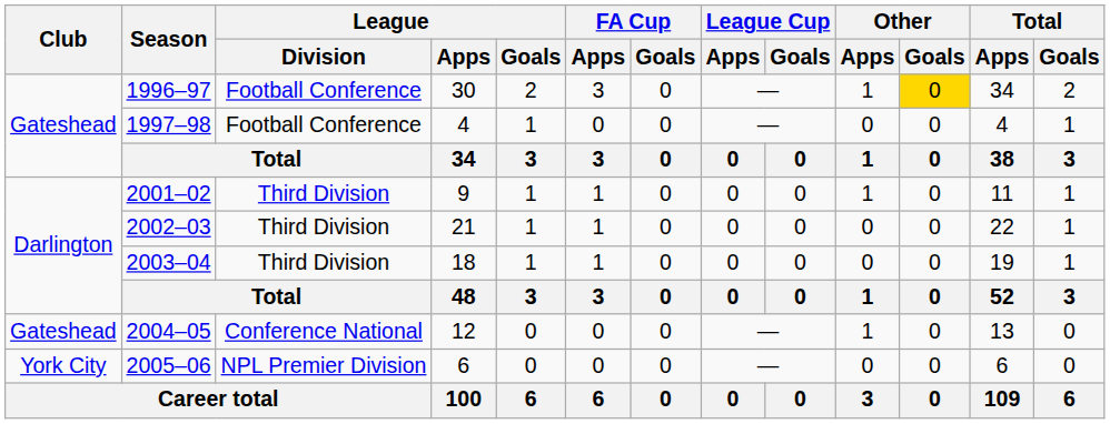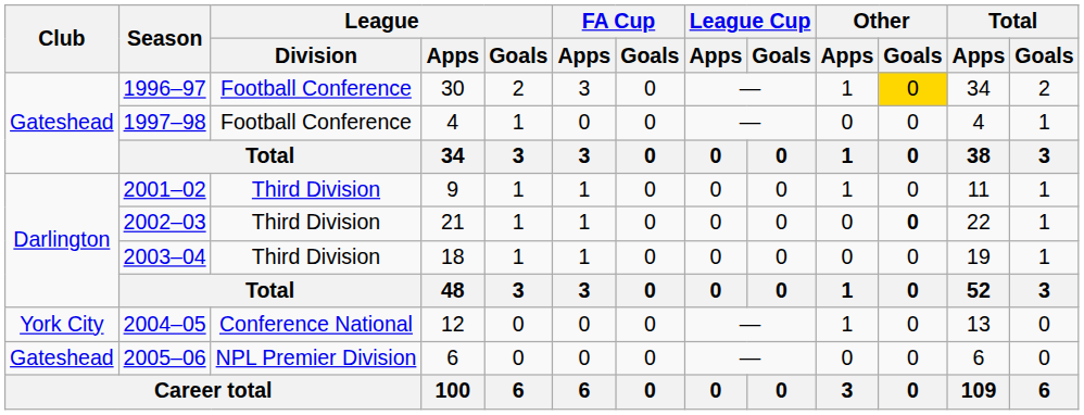2002–03 | Other / Goals: normal -> bold
2004–05 | Club: Gateshead -> York City
2005–06 | Club: York City -> Gateshead
